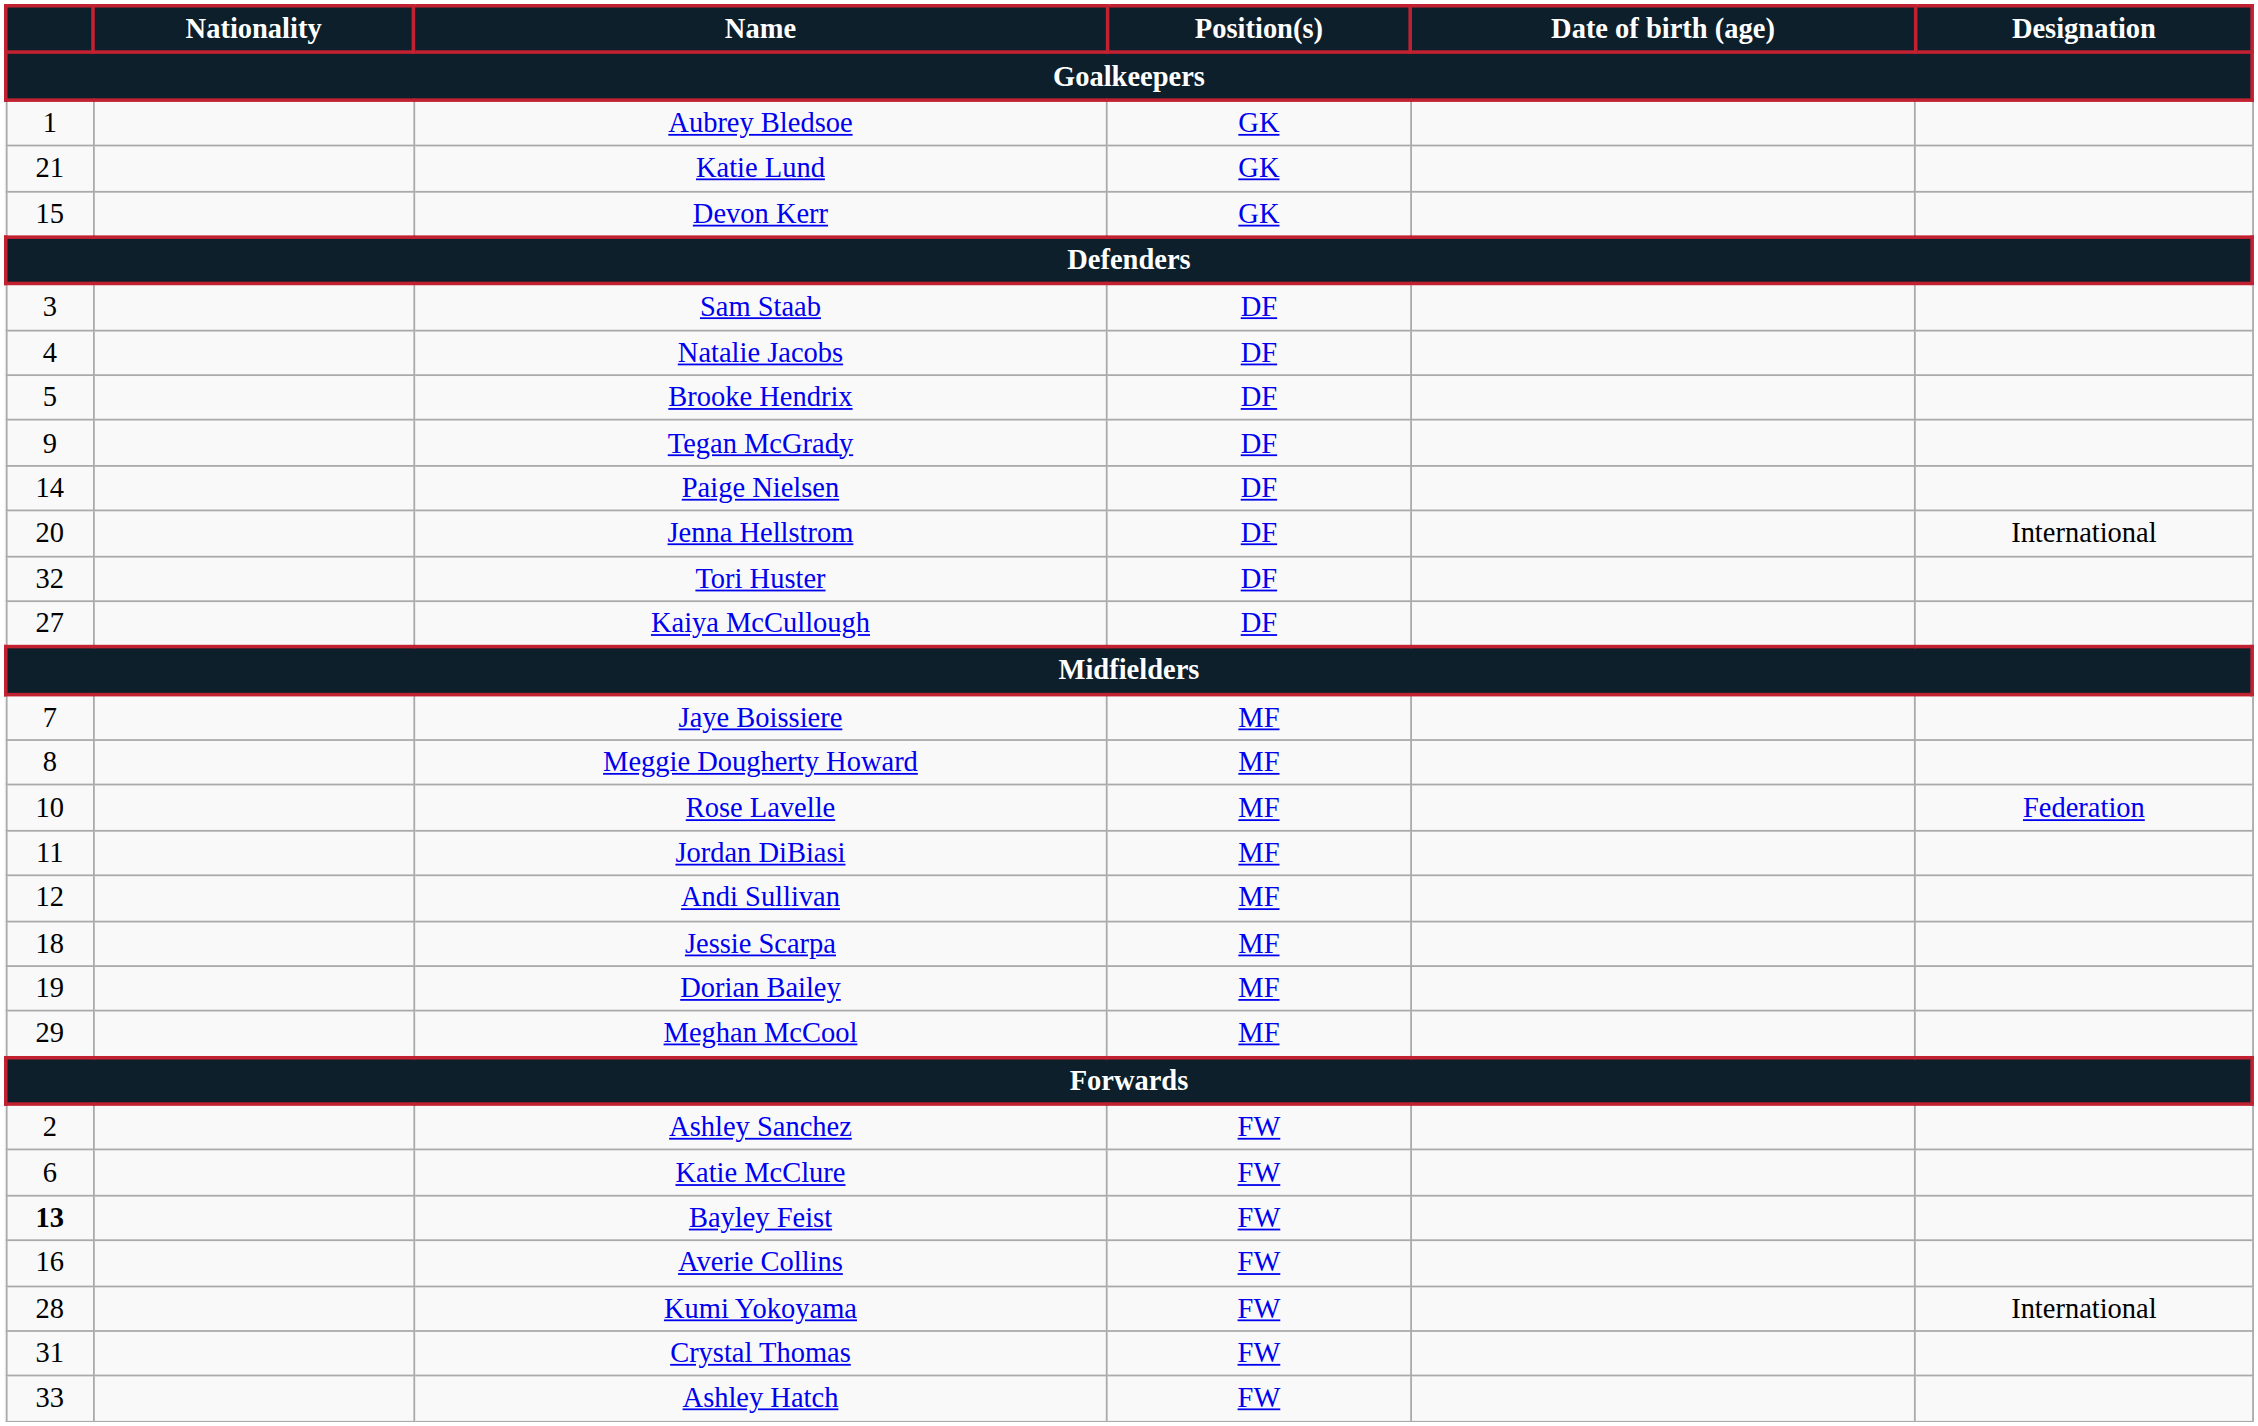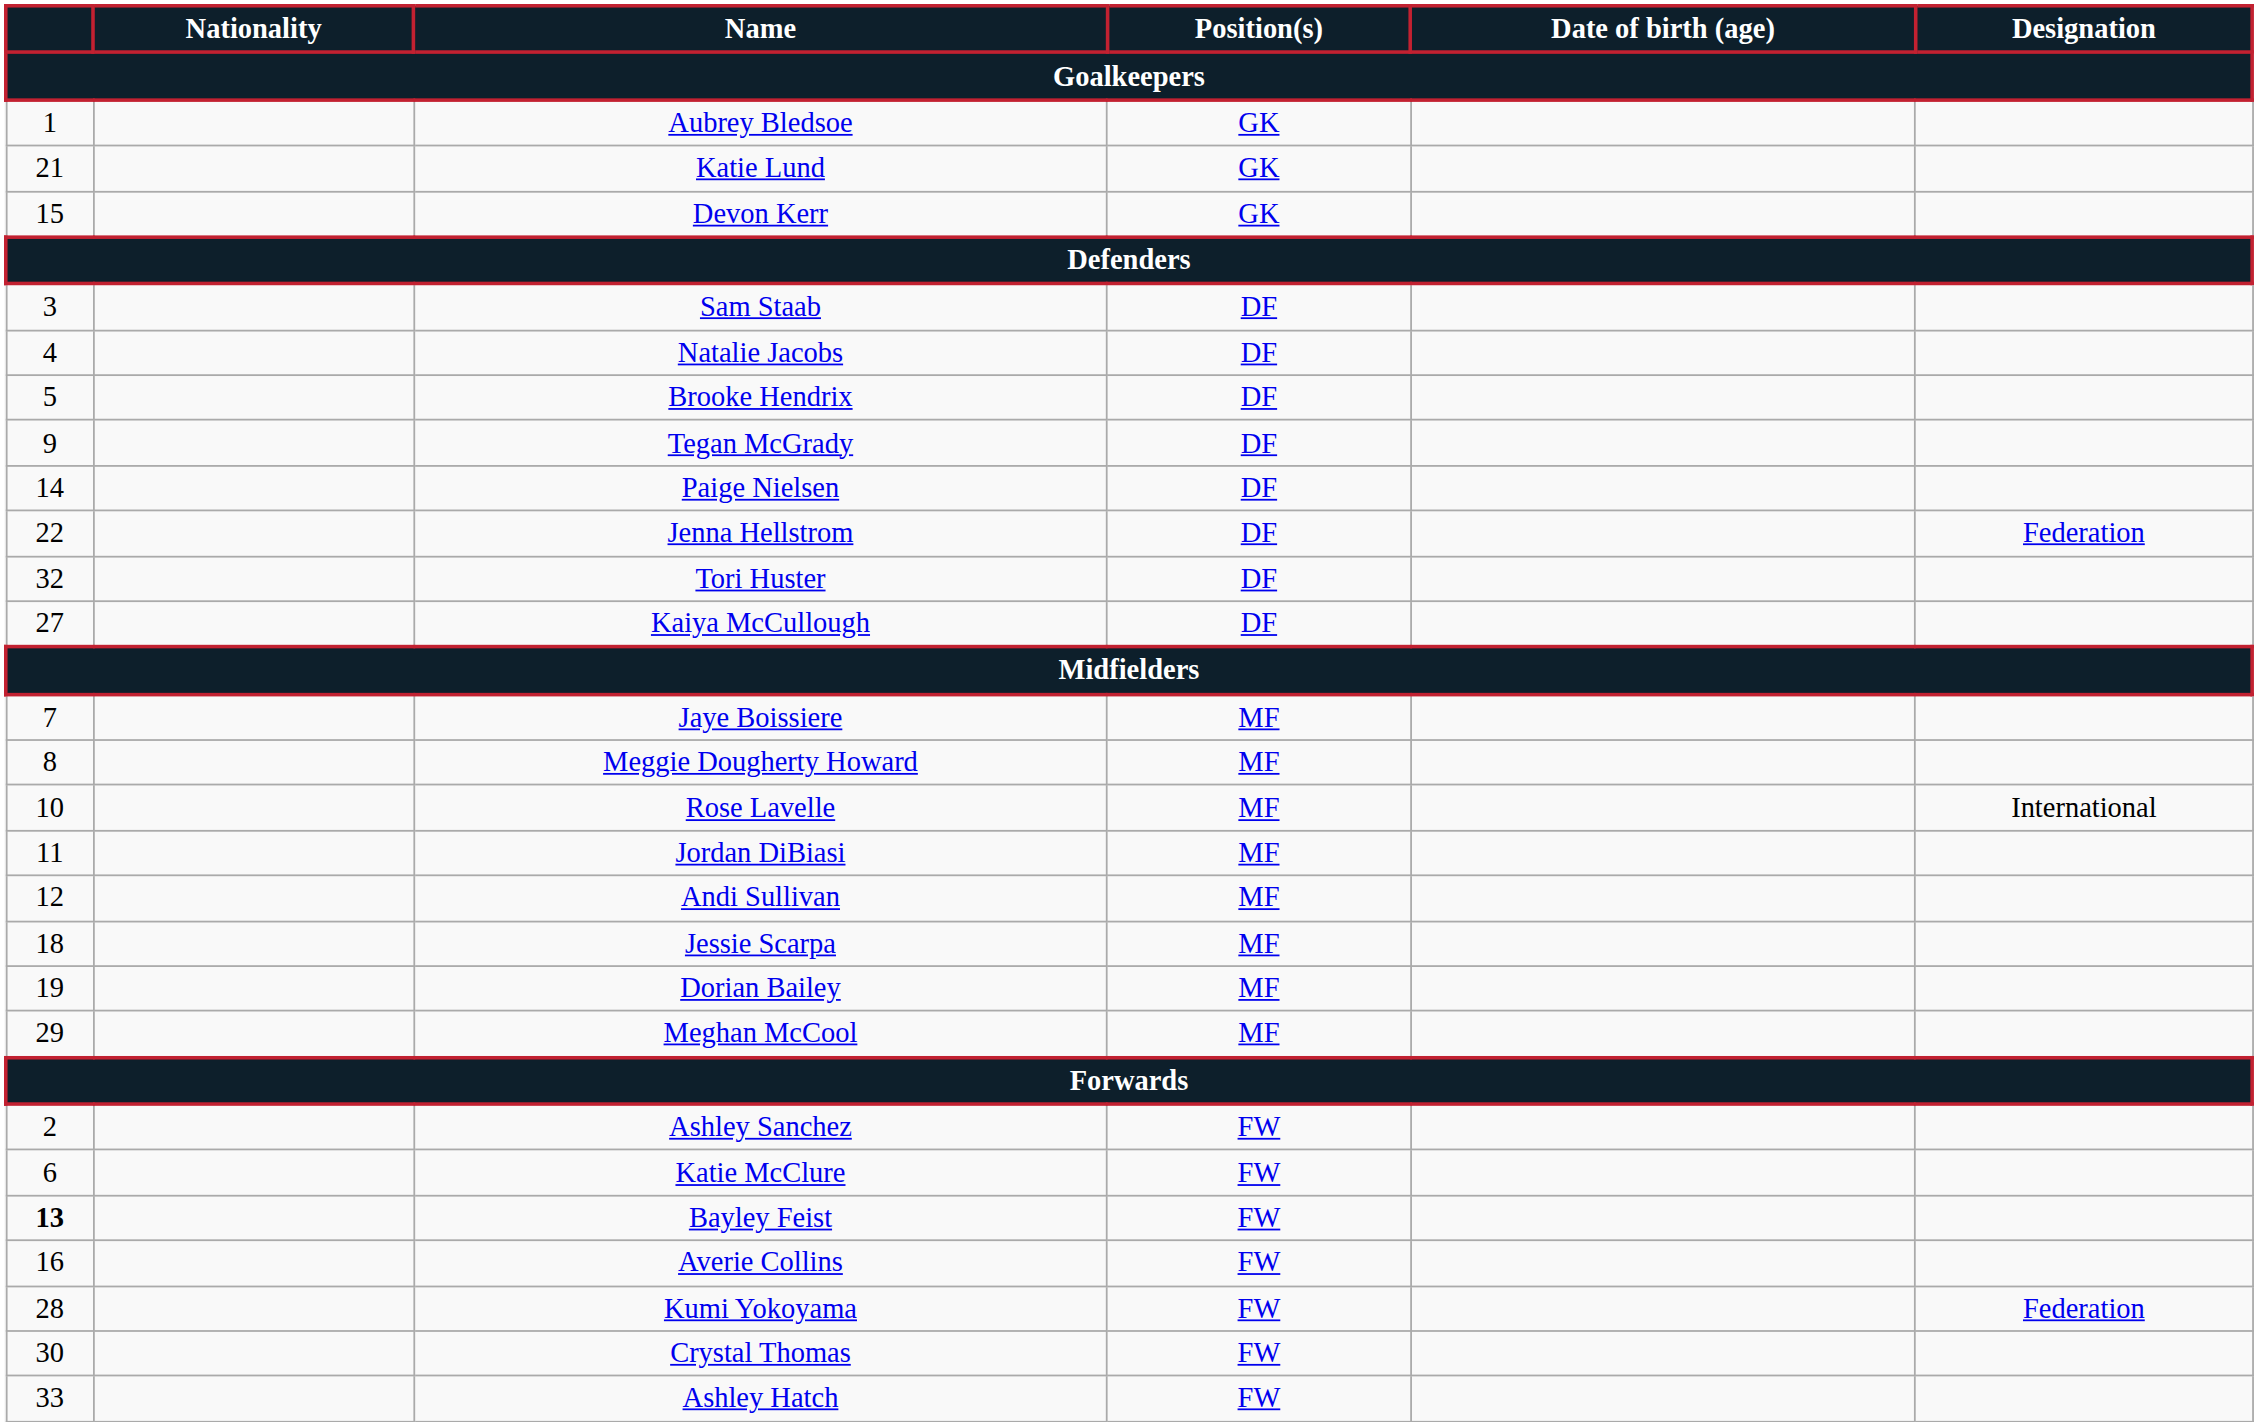Jenna Hellstrom | column 1: 20 -> 22
Jenna Hellstrom | Designation: International -> Federation
Rose Lavelle | Designation: Federation -> International
Kumi Yokoyama | Designation: International -> Federation
Crystal Thomas | column 1: 31 -> 30
